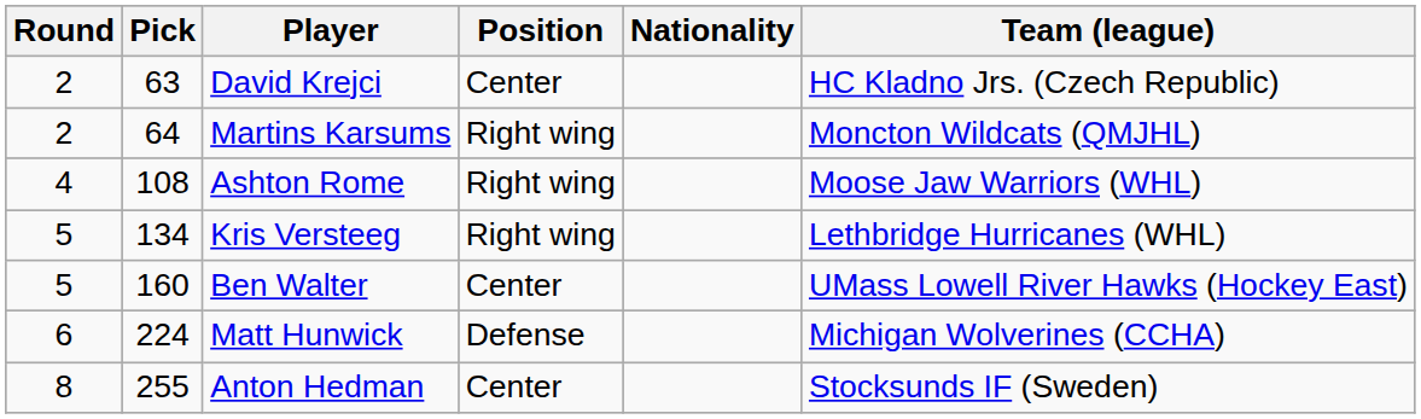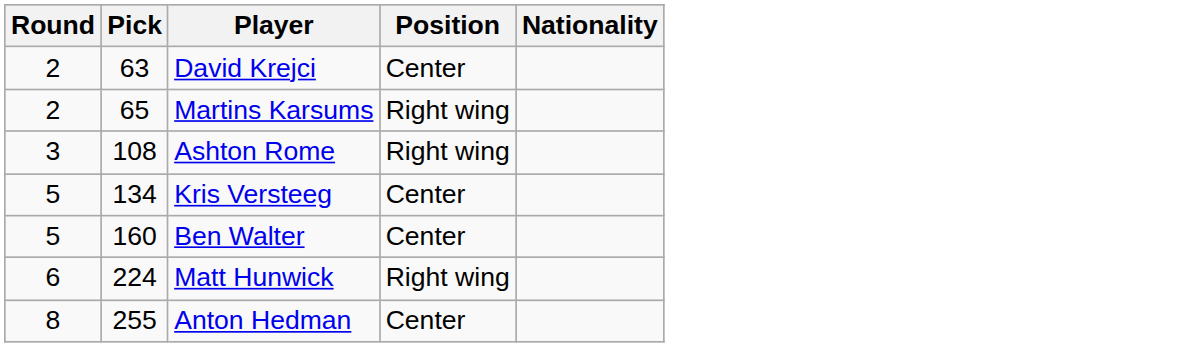- column: Team (league) | HC Kladno Jrs. (Czech Republic) | Moncton Wildcats (QMJHL) | Moose Jaw Warriors (WHL) | Lethbridge Hurricanes (WHL) | UMass Lowell River Hawks (Hockey East) | Michigan Wolverines (CCHA) | Stocksunds IF (Sweden)
Martins Karsums | Pick: 64 -> 65
Ashton Rome | Round: 4 -> 3
Kris Versteeg | Position: Right wing -> Center
Matt Hunwick | Position: Defense -> Right wing
